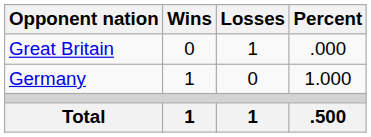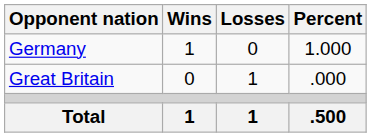rows swapped: Germany <-> Great Britain
